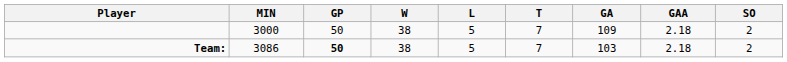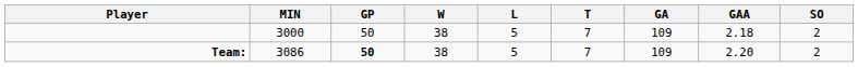Team: | GA: 103 -> 109
Team: | GAA: 2.18 -> 2.20
